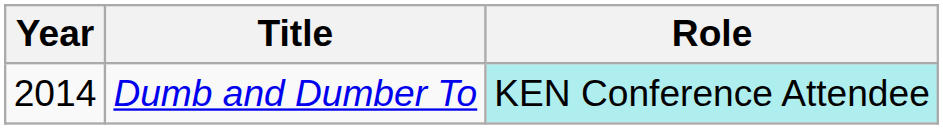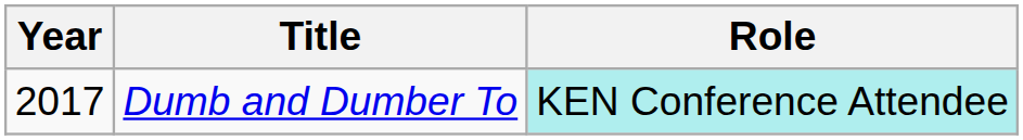Dumb and Dumber To | Year: 2014 -> 2017
